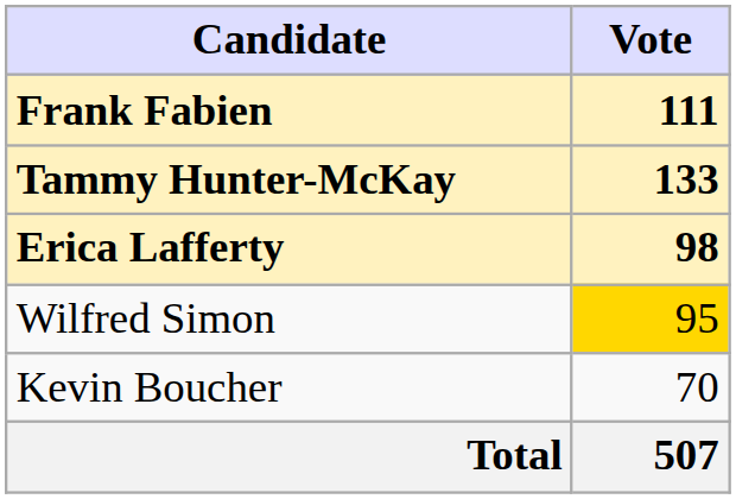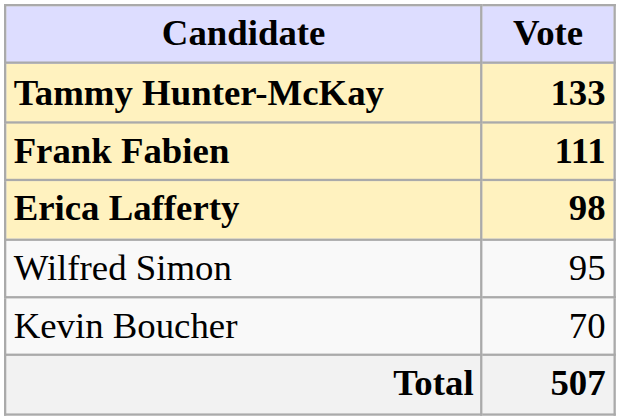rows swapped: Tammy Hunter-McKay <-> Frank Fabien
Wilfred Simon | Vote: gold background -> no background
